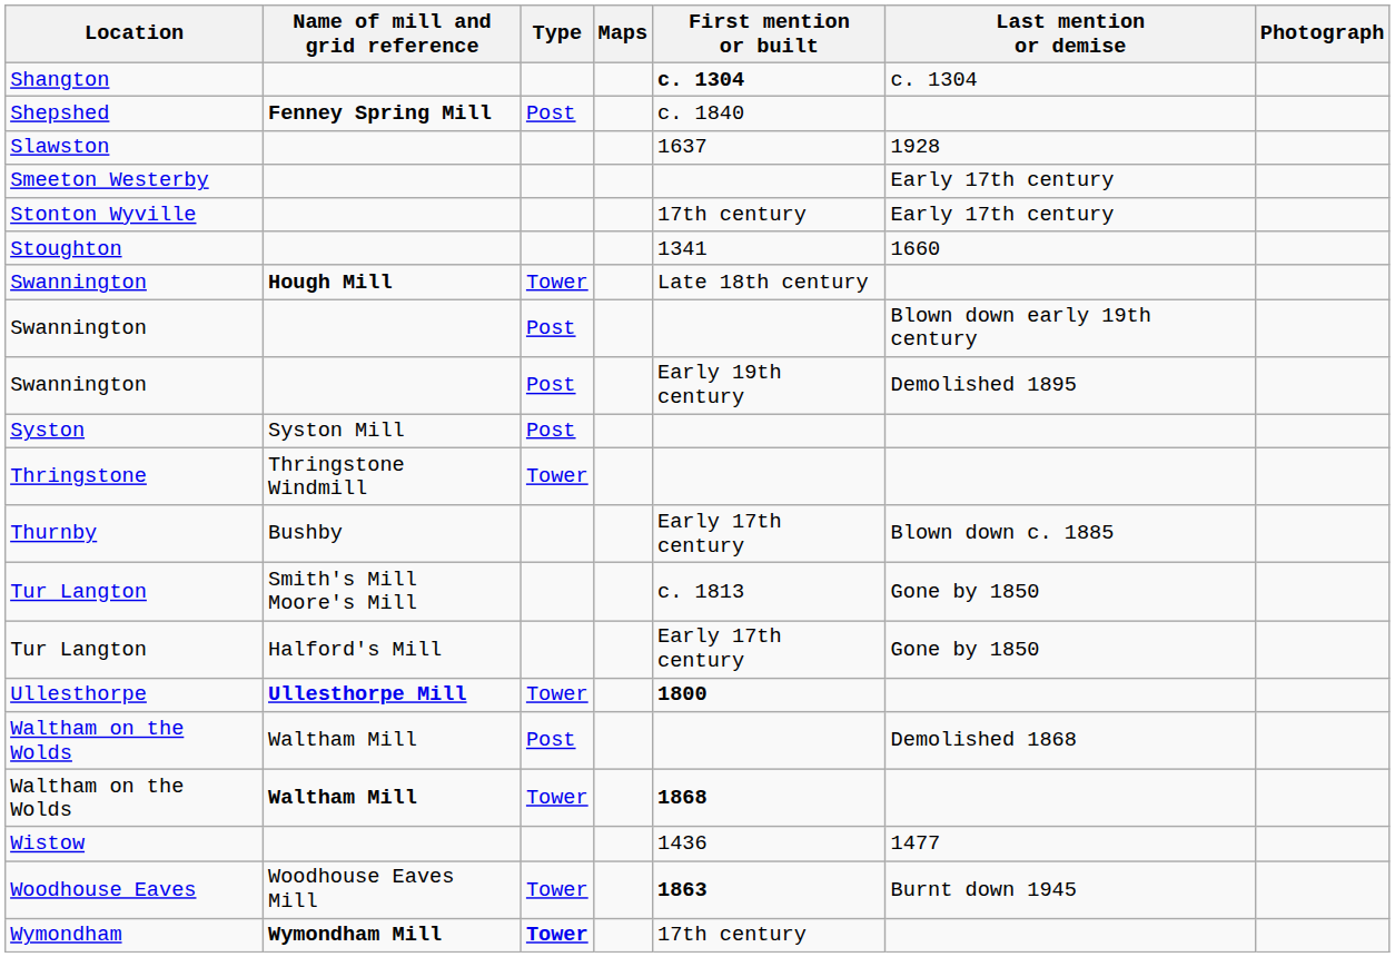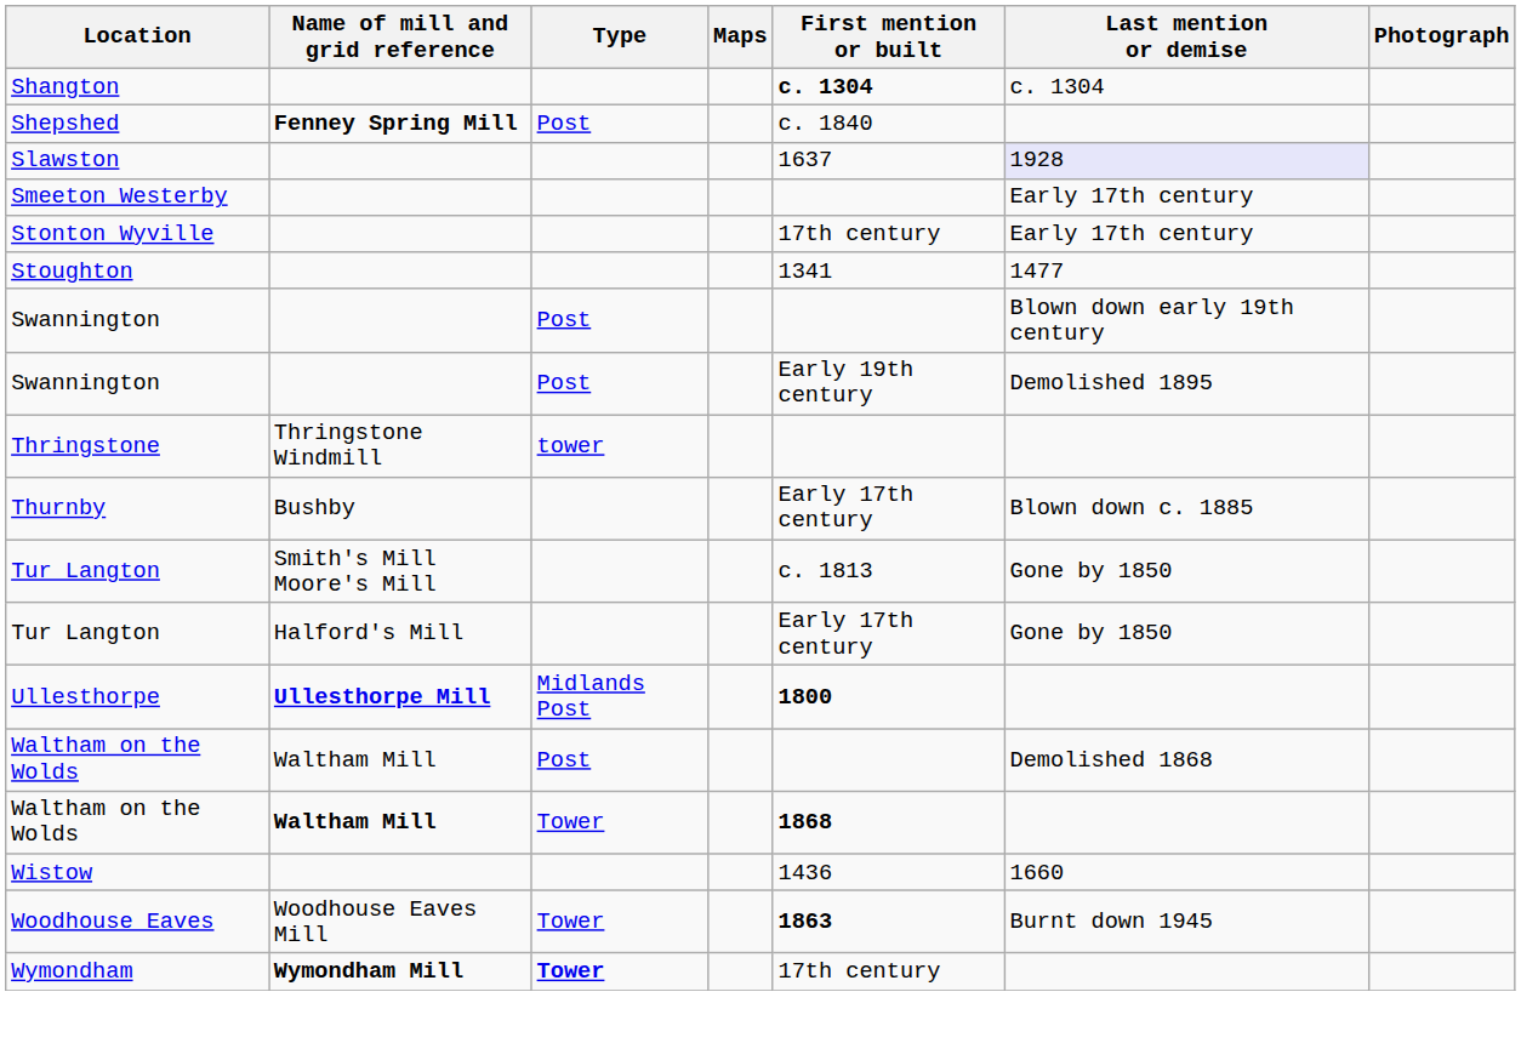Slawston | Last mention or demise: no background -> lavender background
Stoughton | Last mention or demise: 1660 -> 1477
- row: Swannington | Hough Mill | Tower | Late 18th century
- row: Syston | Syston Mill | Post
Thringstone | Type: Tower -> tower
Ullesthorpe | Type: Tower -> Midlands Post
Wistow | Last mention or demise: 1477 -> 1660
